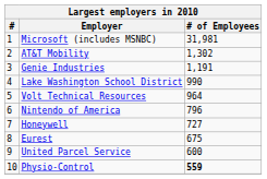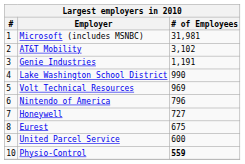AT&T Mobility | # of Employees: 1,302 -> 3,102
Volt Technical Resources | # of Employees: 964 -> 969
